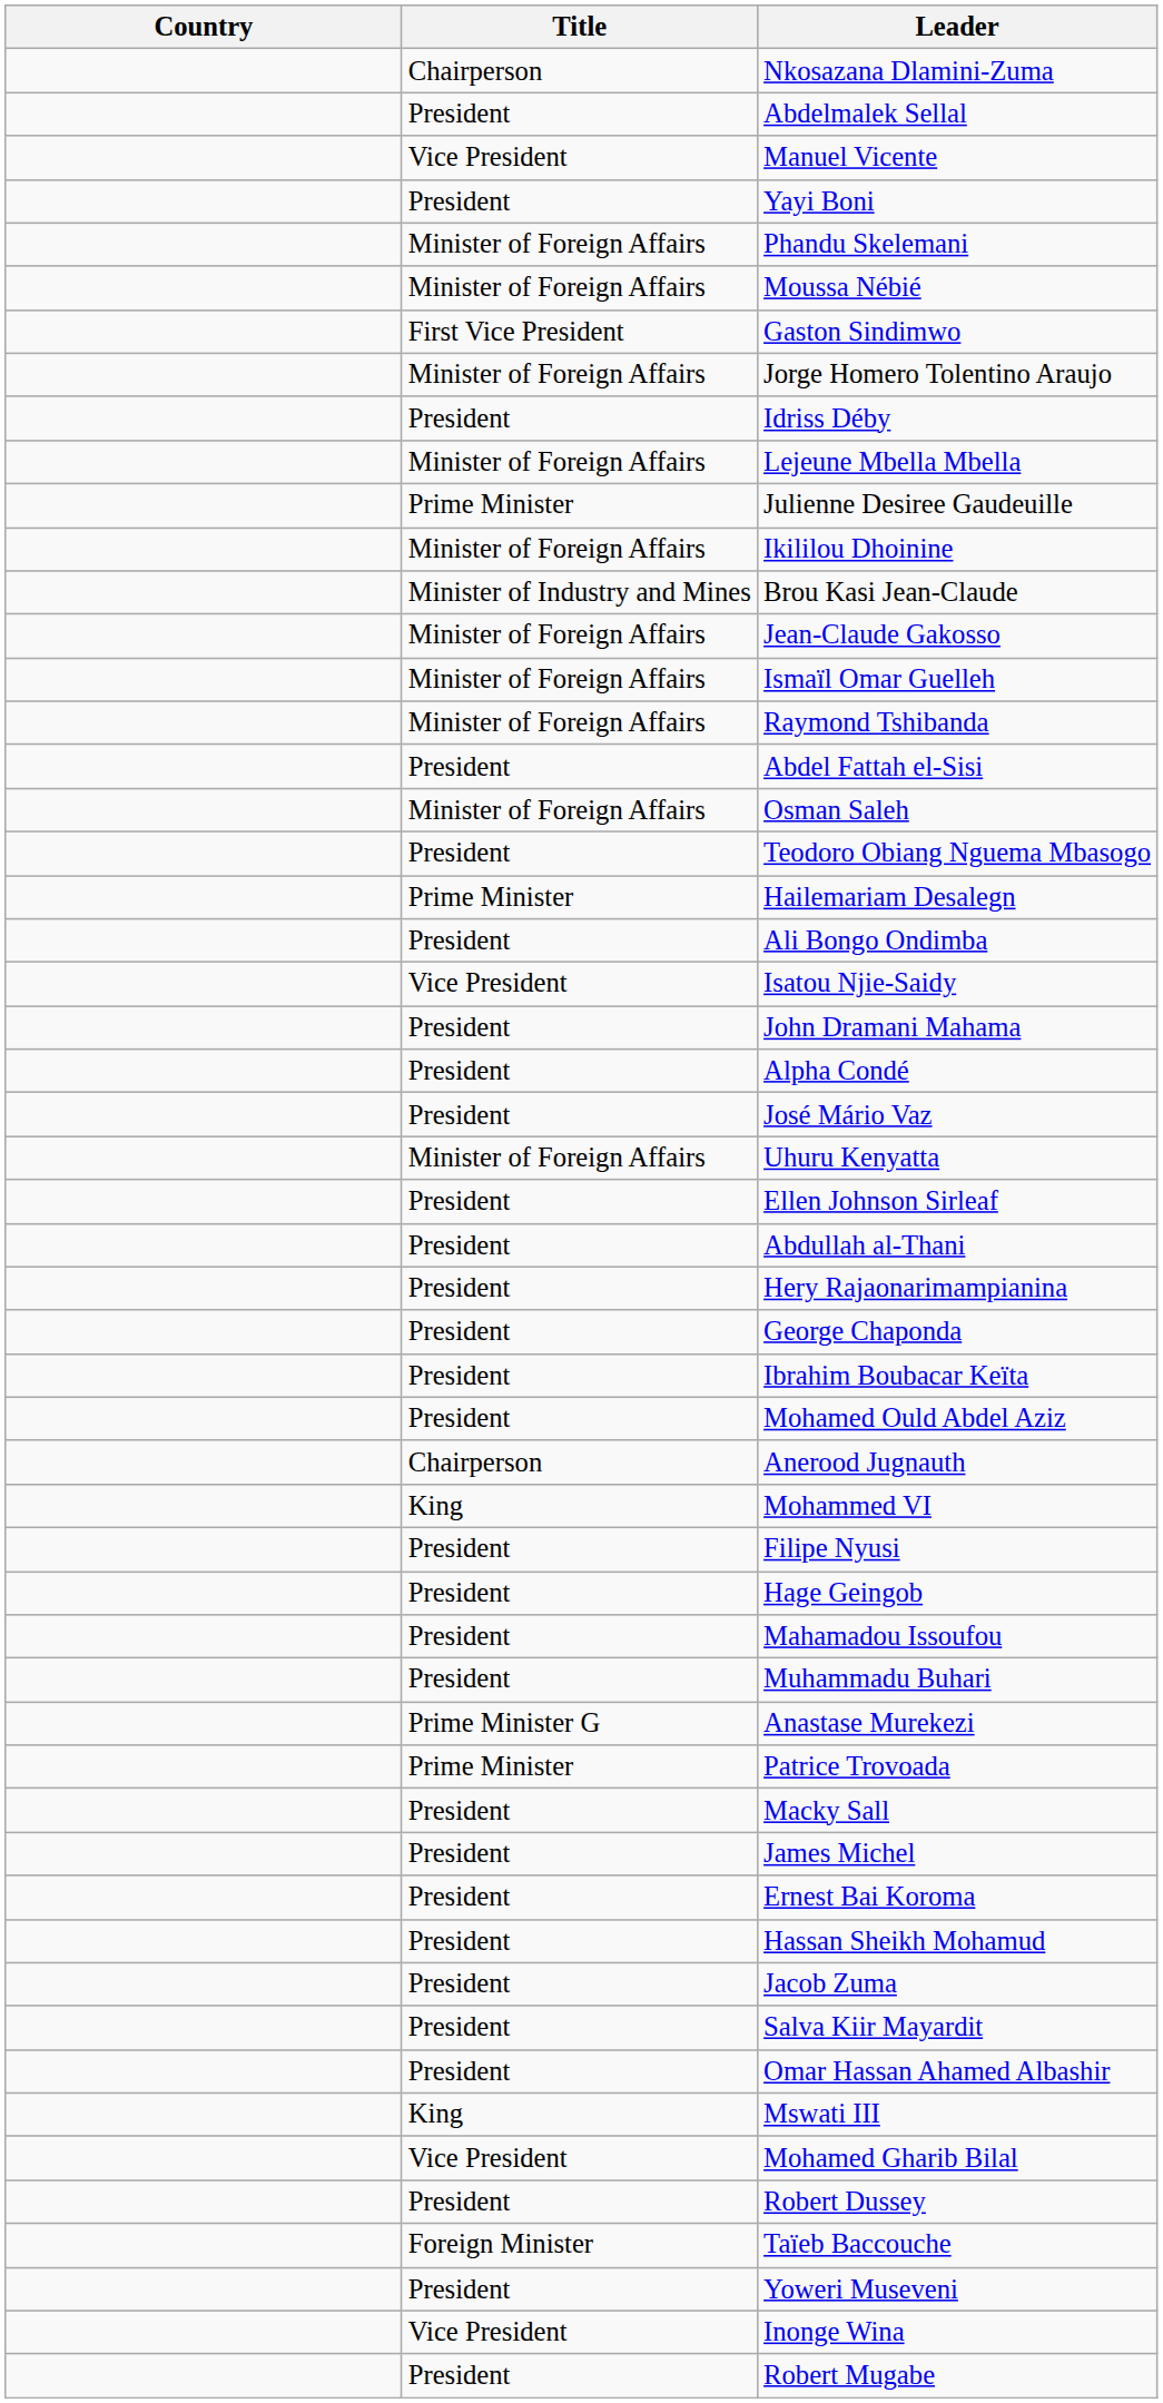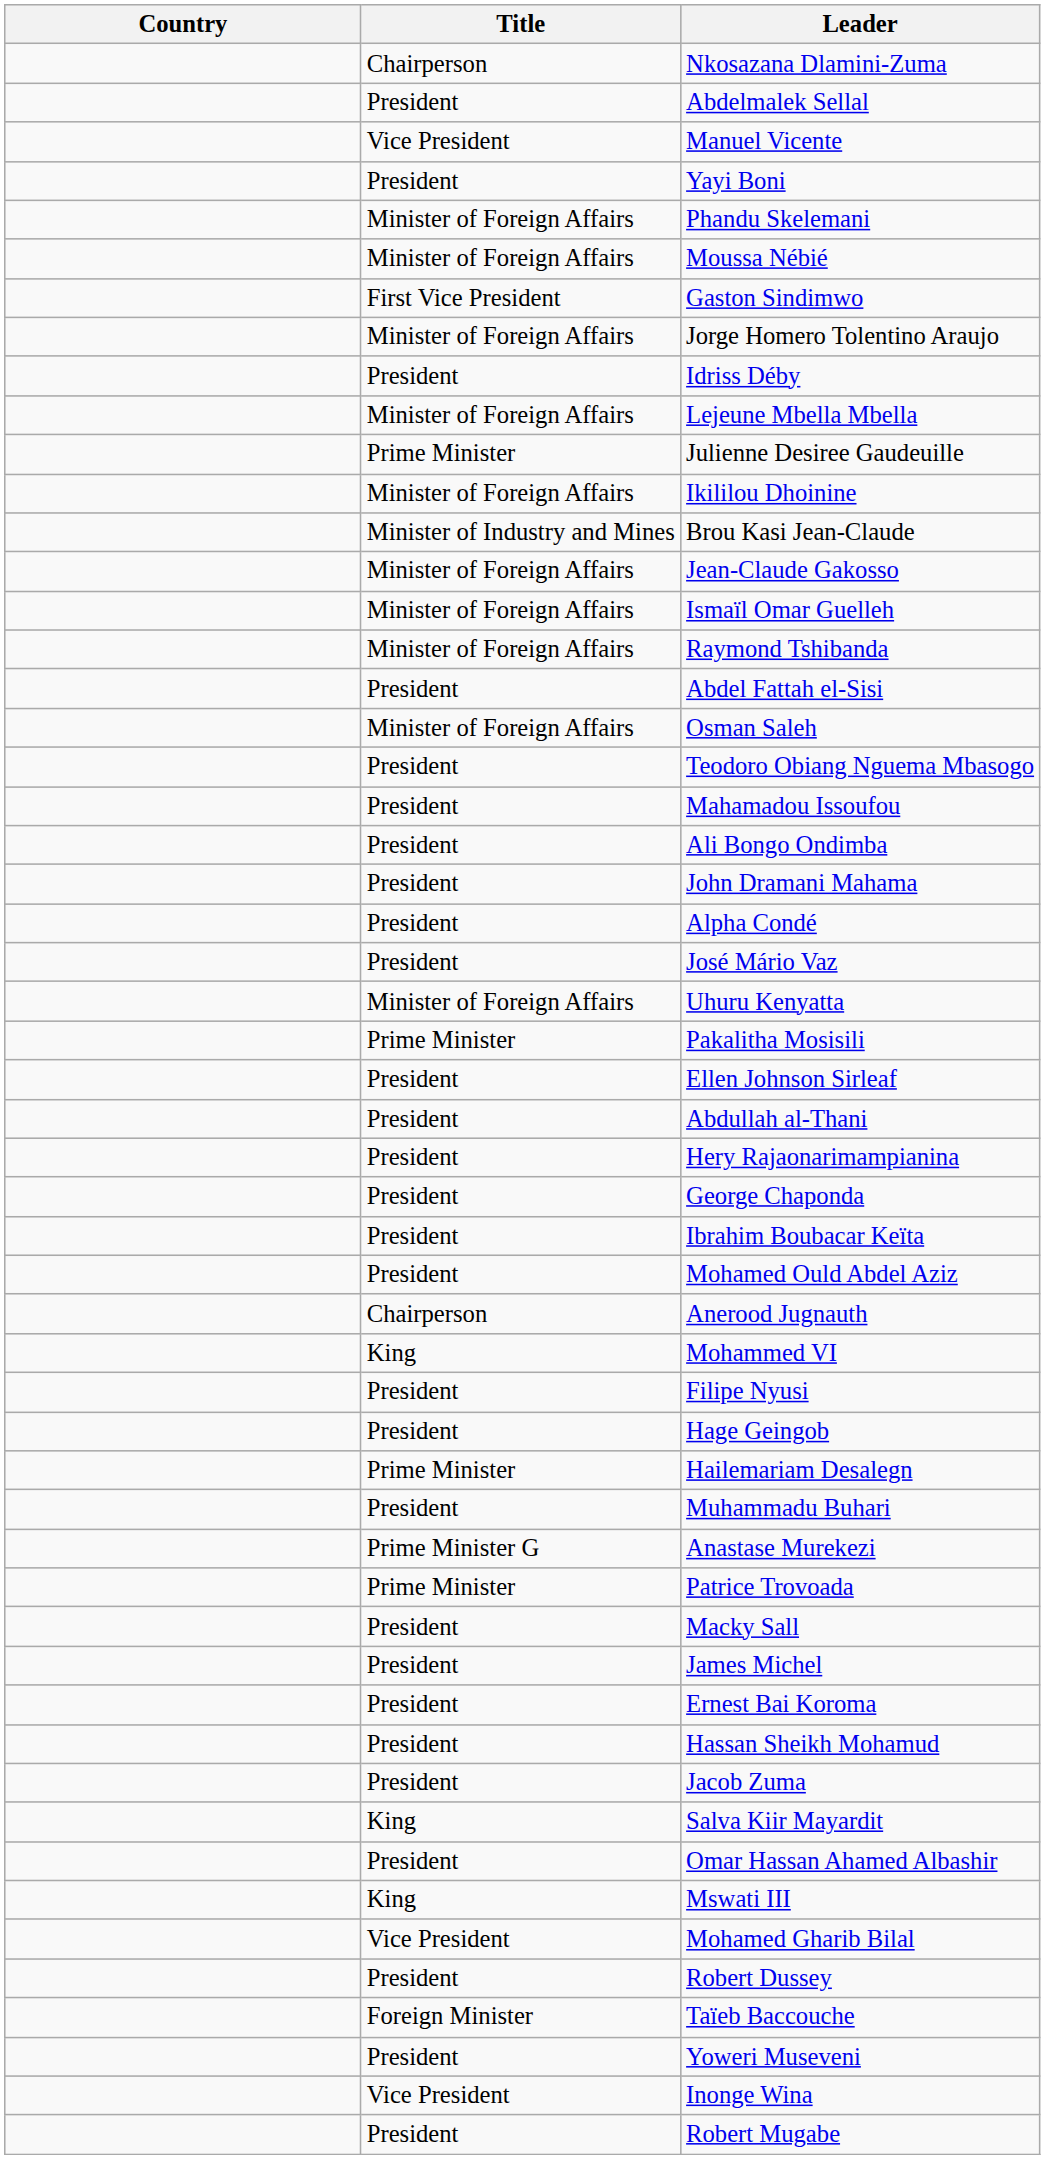rows swapped: Hailemariam Desalegn <-> Mahamadou Issoufou
- row: Vice President | Isatou Njie-Saidy
+ row: Prime Minister | Pakalitha Mosisili
Salva Kiir Mayardit | Title: President -> King
